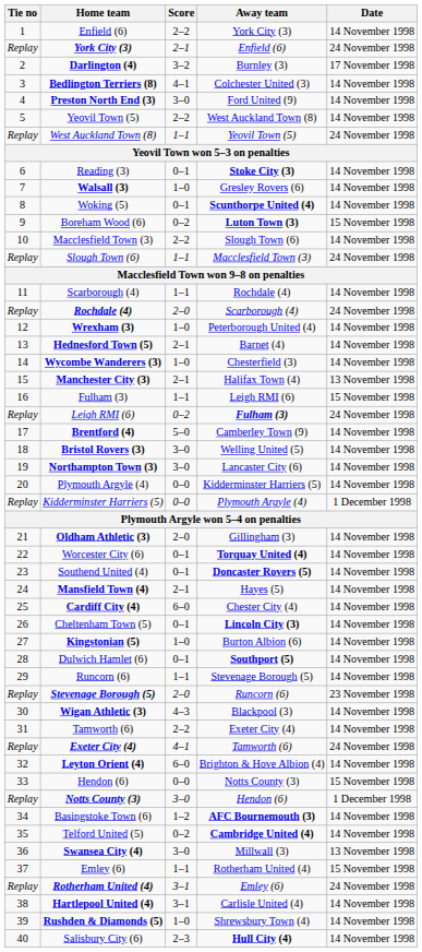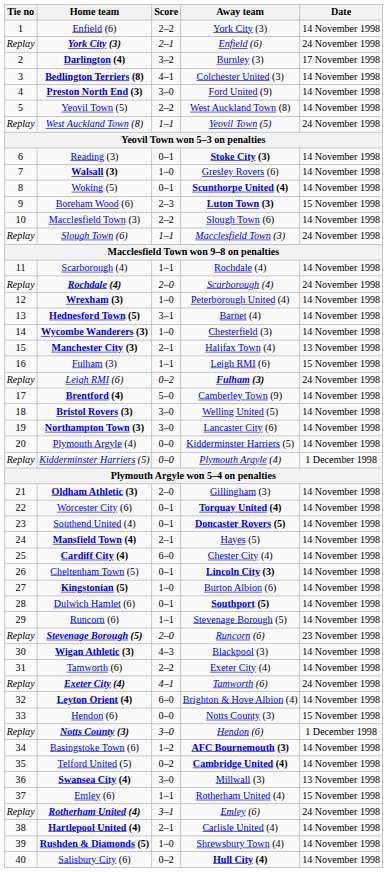Boreham Wood (6) | Score: 0–2 -> 2–3
Hednesford Town (5) | Score: 2–1 -> 3–1
Hartlepool United (4) | Score: 3–1 -> 2–1
Salisbury City (6) | Score: 2–3 -> 0–2
